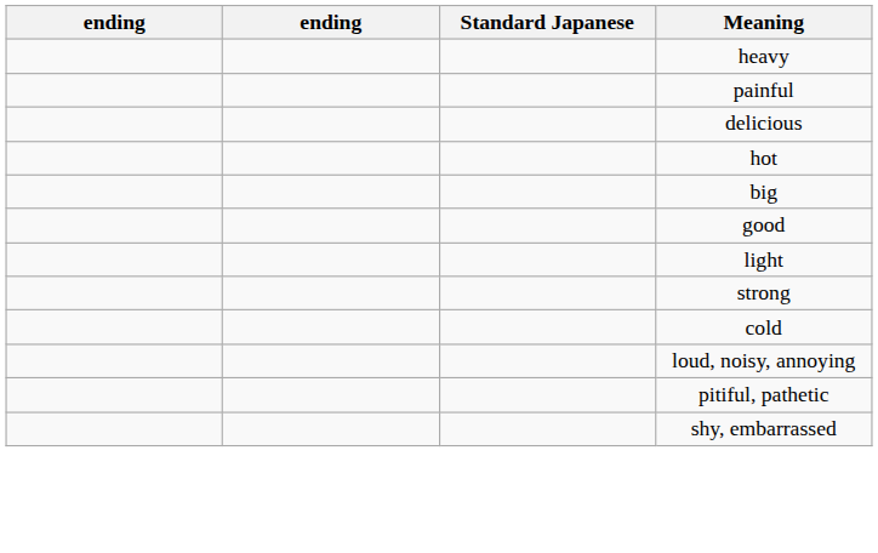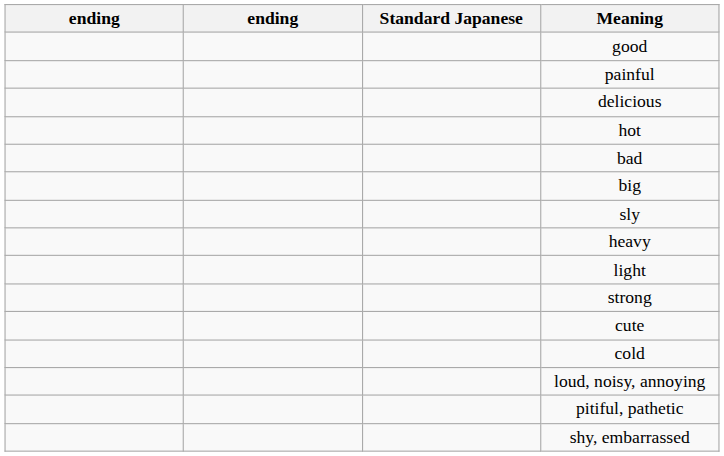rows swapped: good <-> heavy
+ row: bad
+ row: sly
+ row: cute
